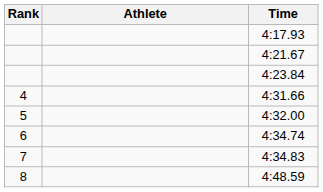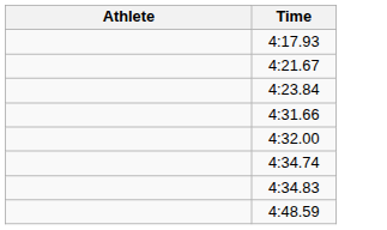- column: Rank | 4 | 5 | 6 | 7 | 8
